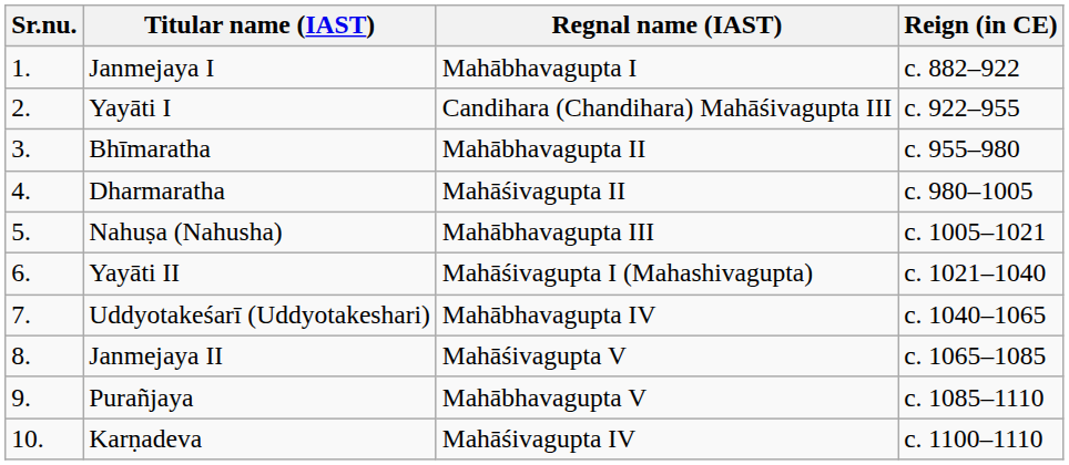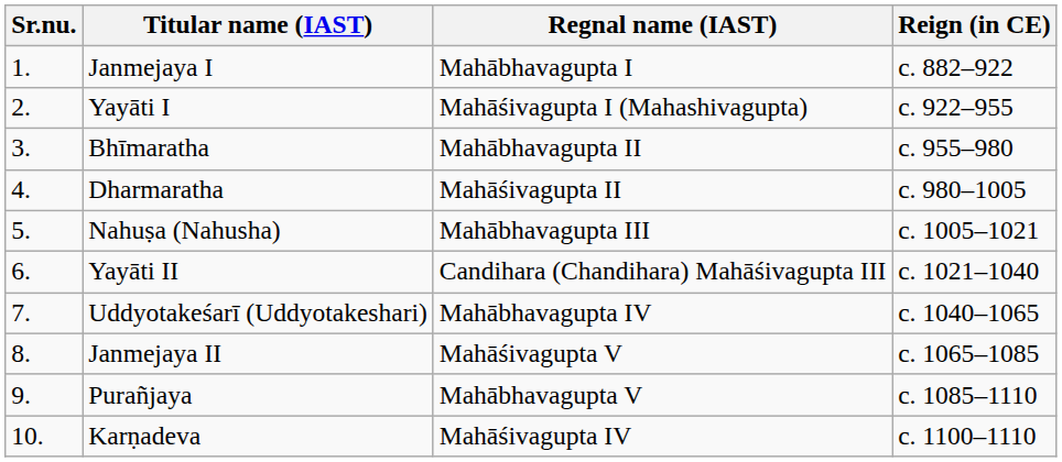Yayāti I | Regnal name (IAST): Candihara (Chandihara) Mahāśivagupta III -> Mahāśivagupta I (Mahashivagupta)
Yayāti II | Regnal name (IAST): Mahāśivagupta I (Mahashivagupta) -> Candihara (Chandihara) Mahāśivagupta III
